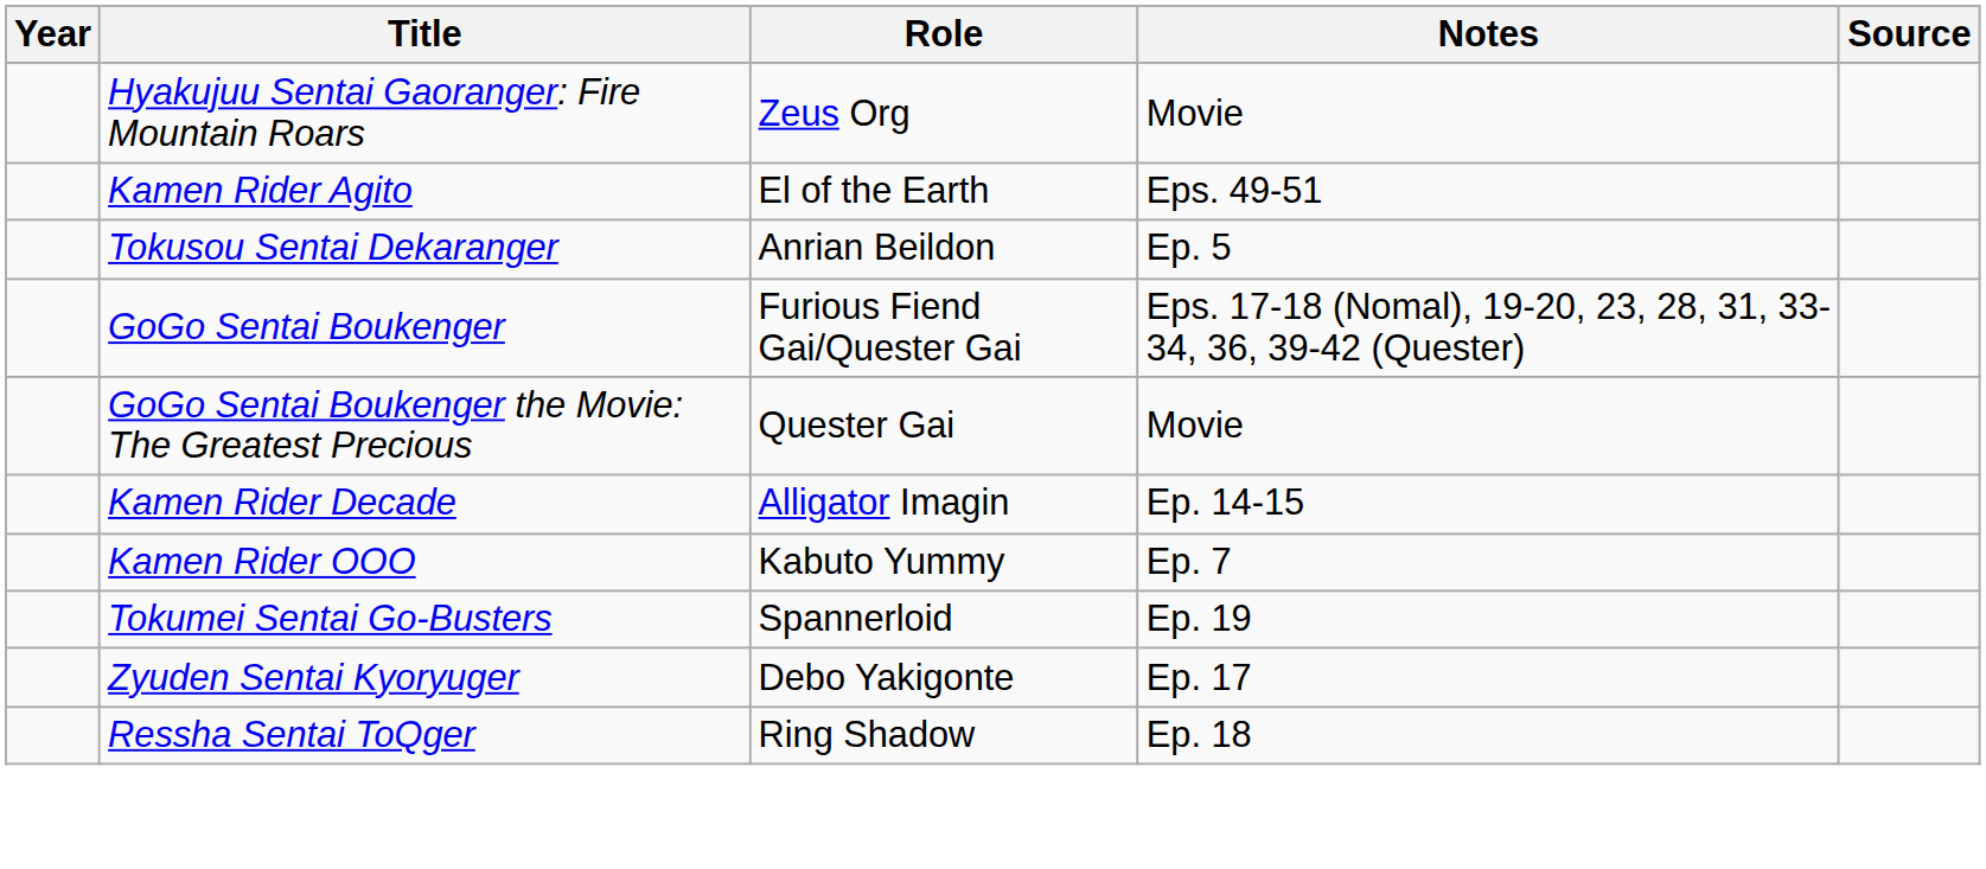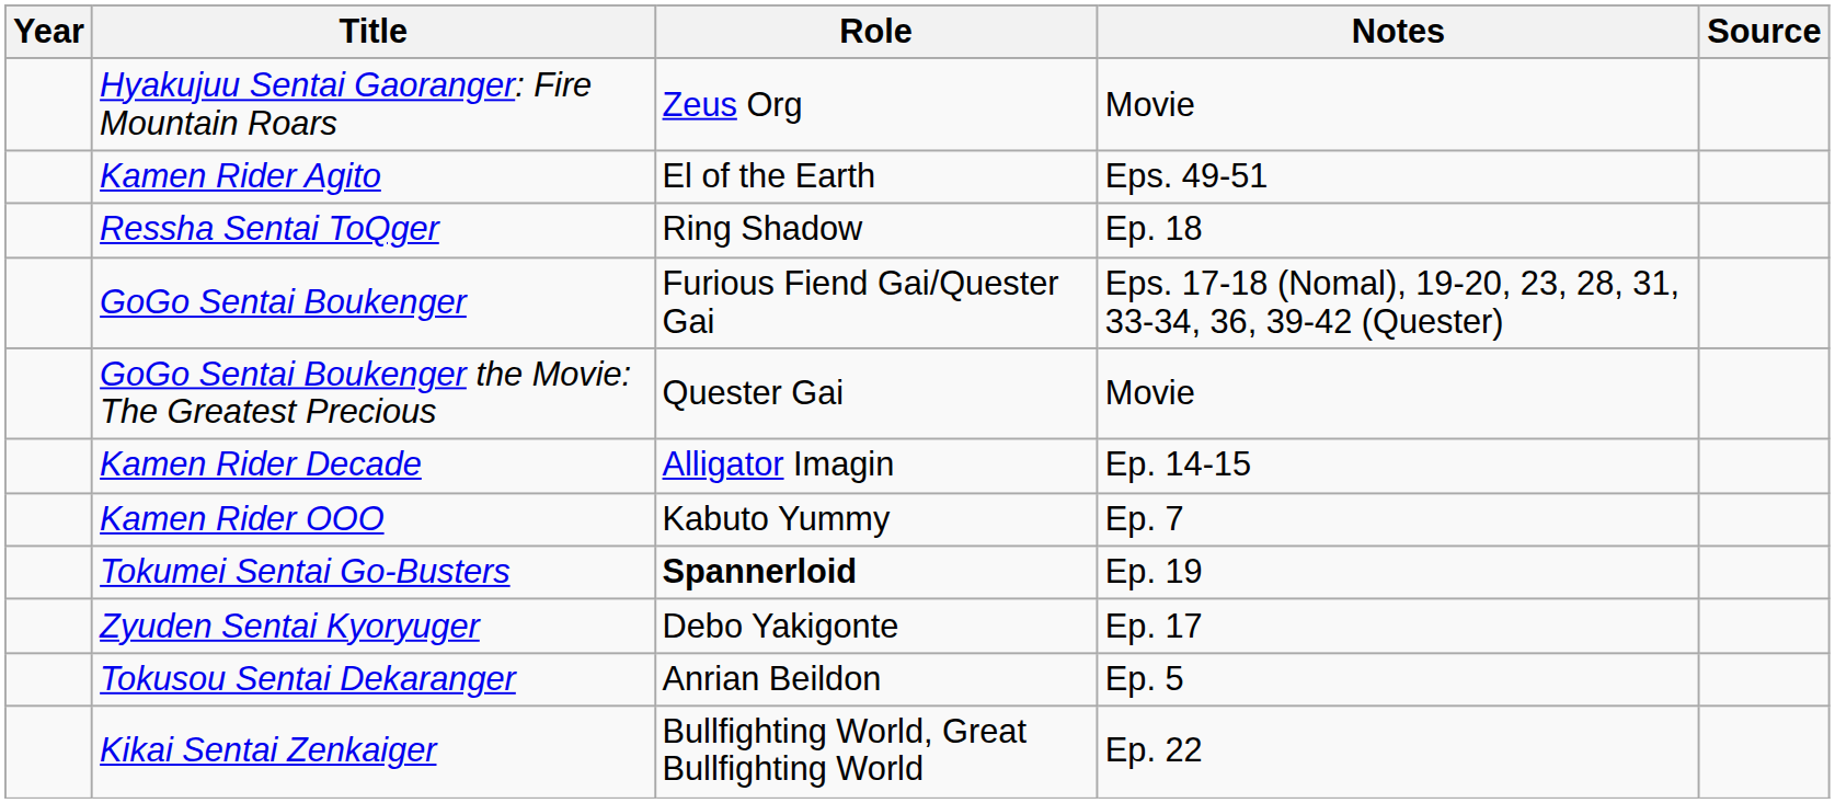rows swapped: Tokusou Sentai Dekaranger <-> Ressha Sentai ToQger
Tokumei Sentai Go-Busters | Role: normal -> bold
+ row: Kikai Sentai Zenkaiger | Bullfighting World, Great Bullfighting World | Ep. 22
